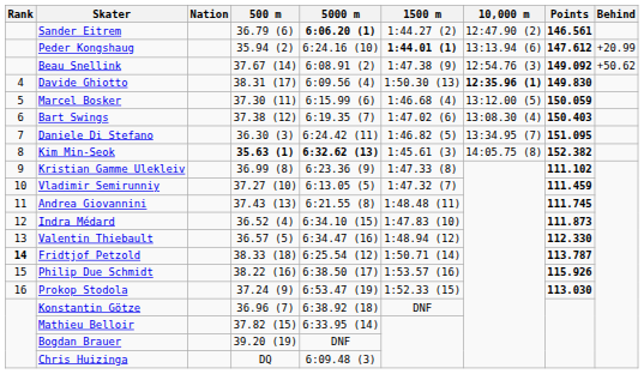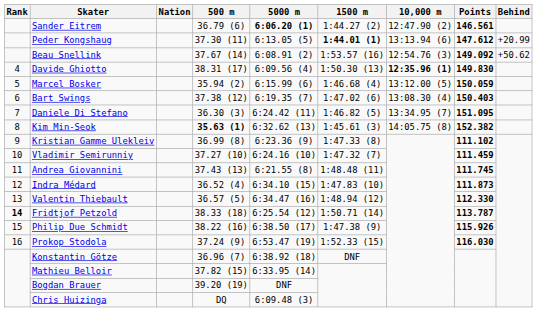Peder Kongshaug | 500 m: 35.94 (2) -> 37.30 (11)
Peder Kongshaug | 5000 m: 6:24.16 (10) -> 6:13.05 (5)
Beau Snellink | 1500 m: 1:47.38 (9) -> 1:53.57 (16)
Marcel Bosker | 500 m: 37.30 (11) -> 35.94 (2)
Kim Min-Seok | 5000 m: bold -> normal
Vladimir Semirunniy | 5000 m: 6:13.05 (5) -> 6:24.16 (10)
Philip Due Schmidt | 1500 m: 1:53.57 (16) -> 1:47.38 (9)
Prokop Stodola | Points: 113.030 -> 116.030
